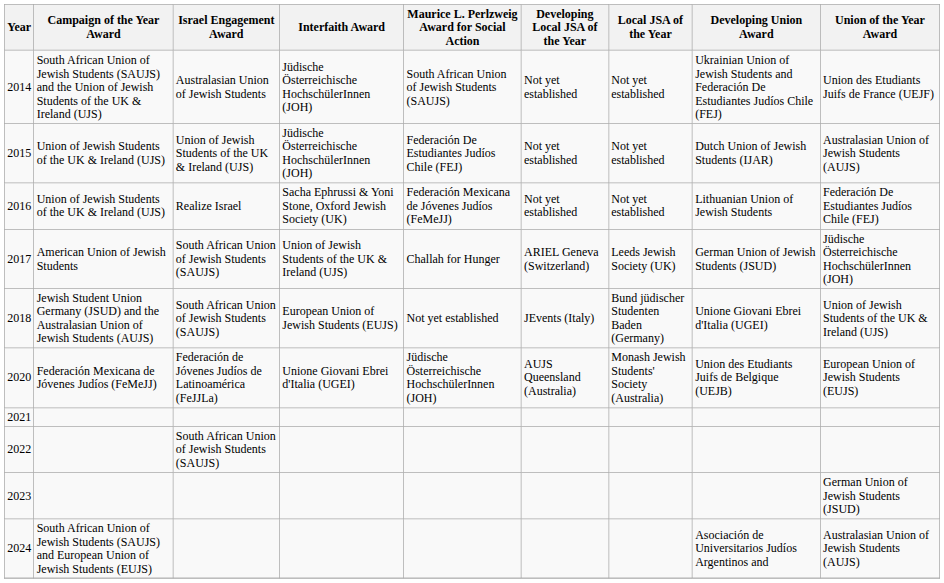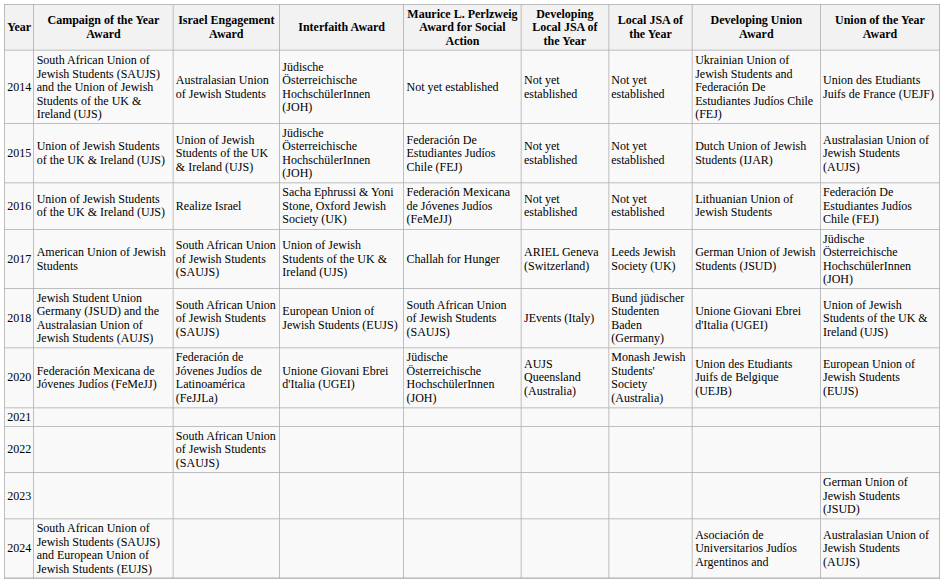2014 | Maurice L. Perlzweig Award for Social Action: South African Union of Jewish Students (SAUJS) -> Not yet established
2018 | Maurice L. Perlzweig Award for Social Action: Not yet established -> South African Union of Jewish Students (SAUJS)
